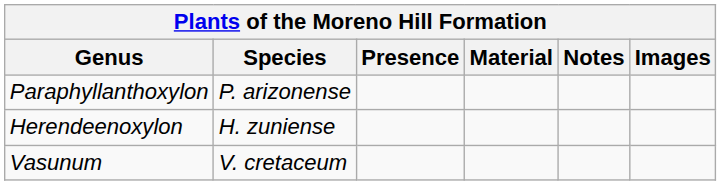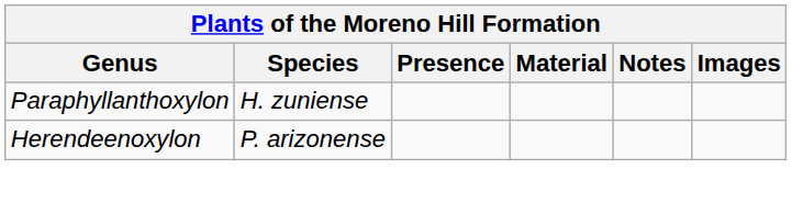Paraphyllanthoxylon | Species: P. arizonense -> H. zuniense
Herendeenoxylon | Species: H. zuniense -> P. arizonense
- row: Vasunum | V. cretaceum
